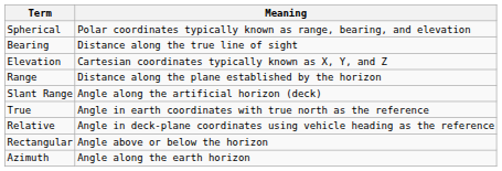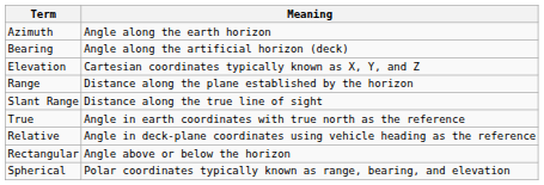rows swapped: Azimuth <-> Spherical
Bearing | Meaning: Distance along the true line of sight -> Angle along the artificial horizon (deck)
Slant Range | Meaning: Angle along the artificial horizon (deck) -> Distance along the true line of sight
